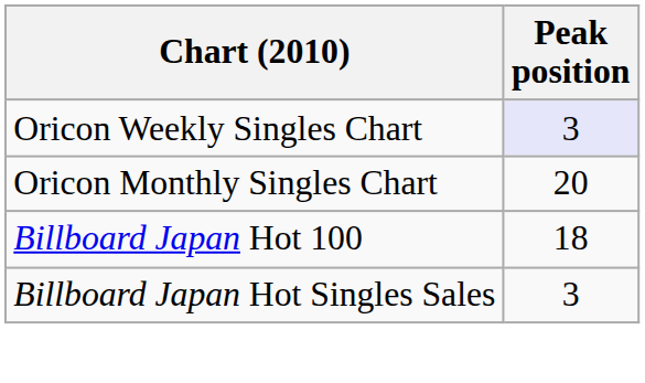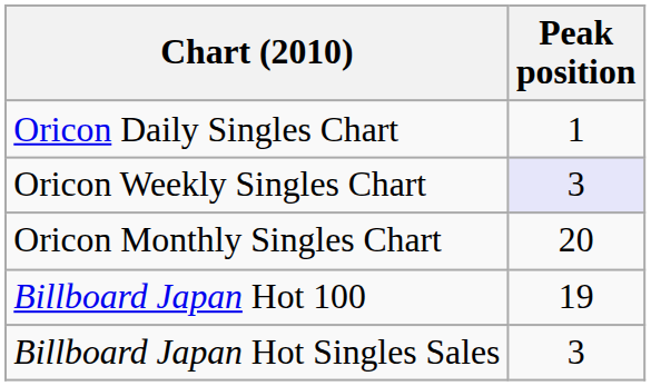+ row: Oricon Daily Singles Chart | 1
Billboard Japan Hot 100 | Peak position: 18 -> 19
